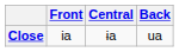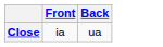- column: Central | ɨa
